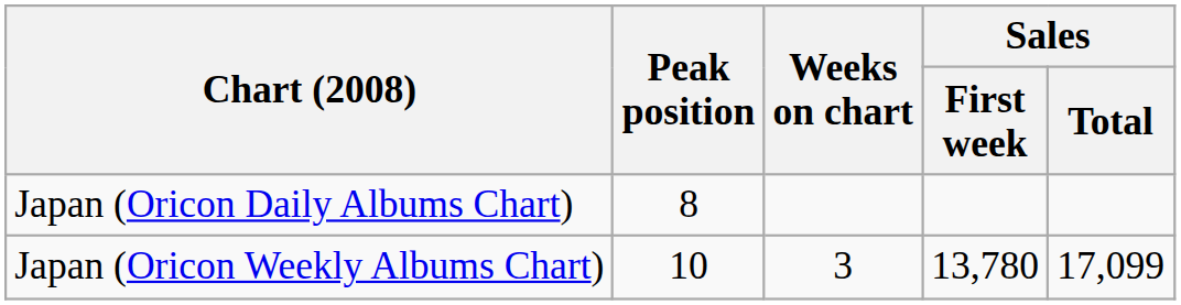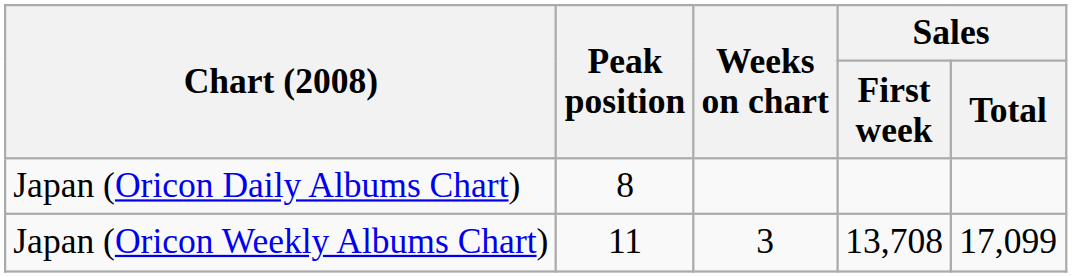Japan (Oricon Weekly Albums Chart) | Peak position: 10 -> 11
Japan (Oricon Weekly Albums Chart) | Sales / First week: 13,780 -> 13,708
